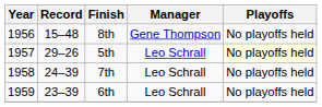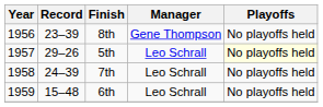8th | Record: 15–48 -> 23–39
6th | Record: 23–39 -> 15–48
